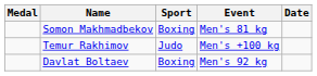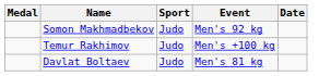Somon Makhmadbekov | Sport: Boxing -> Judo
Somon Makhmadbekov | Event: Men's 81 kg -> Men's 92 kg
Davlat Boltaev | Sport: Boxing -> Judo
Davlat Boltaev | Event: Men's 92 kg -> Men's 81 kg
